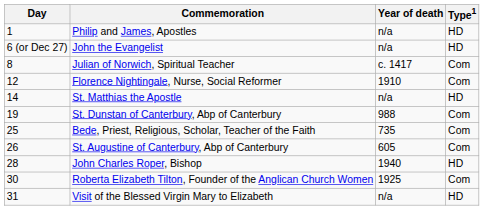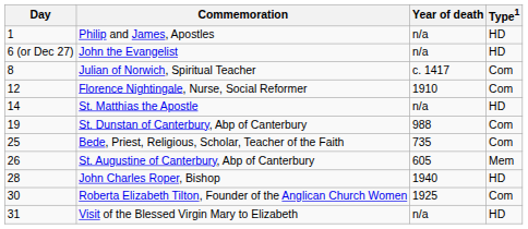St. Augustine of Canterbury, Abp of Canterbury | Type1: Com -> Mem
